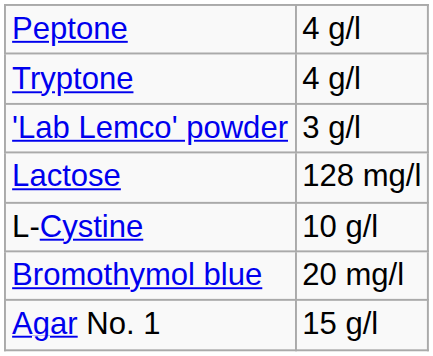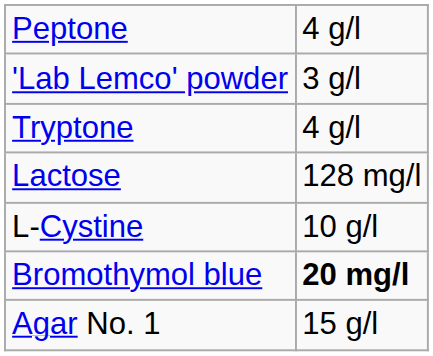rows swapped: 'Lab Lemco' powder <-> Tryptone
Bromothymol blue | column 2: normal -> bold
